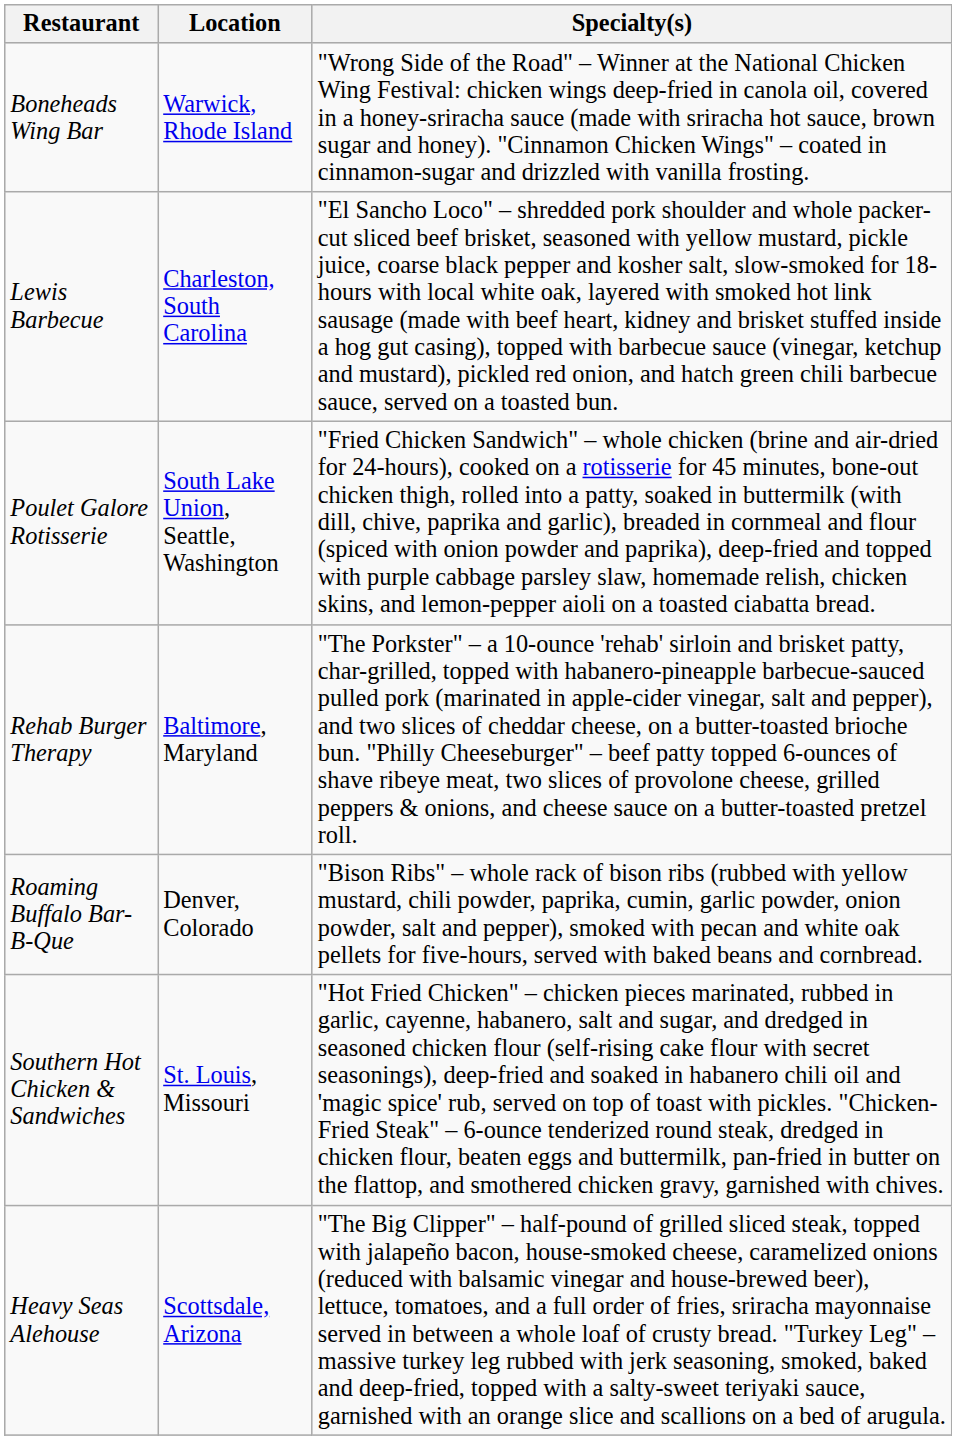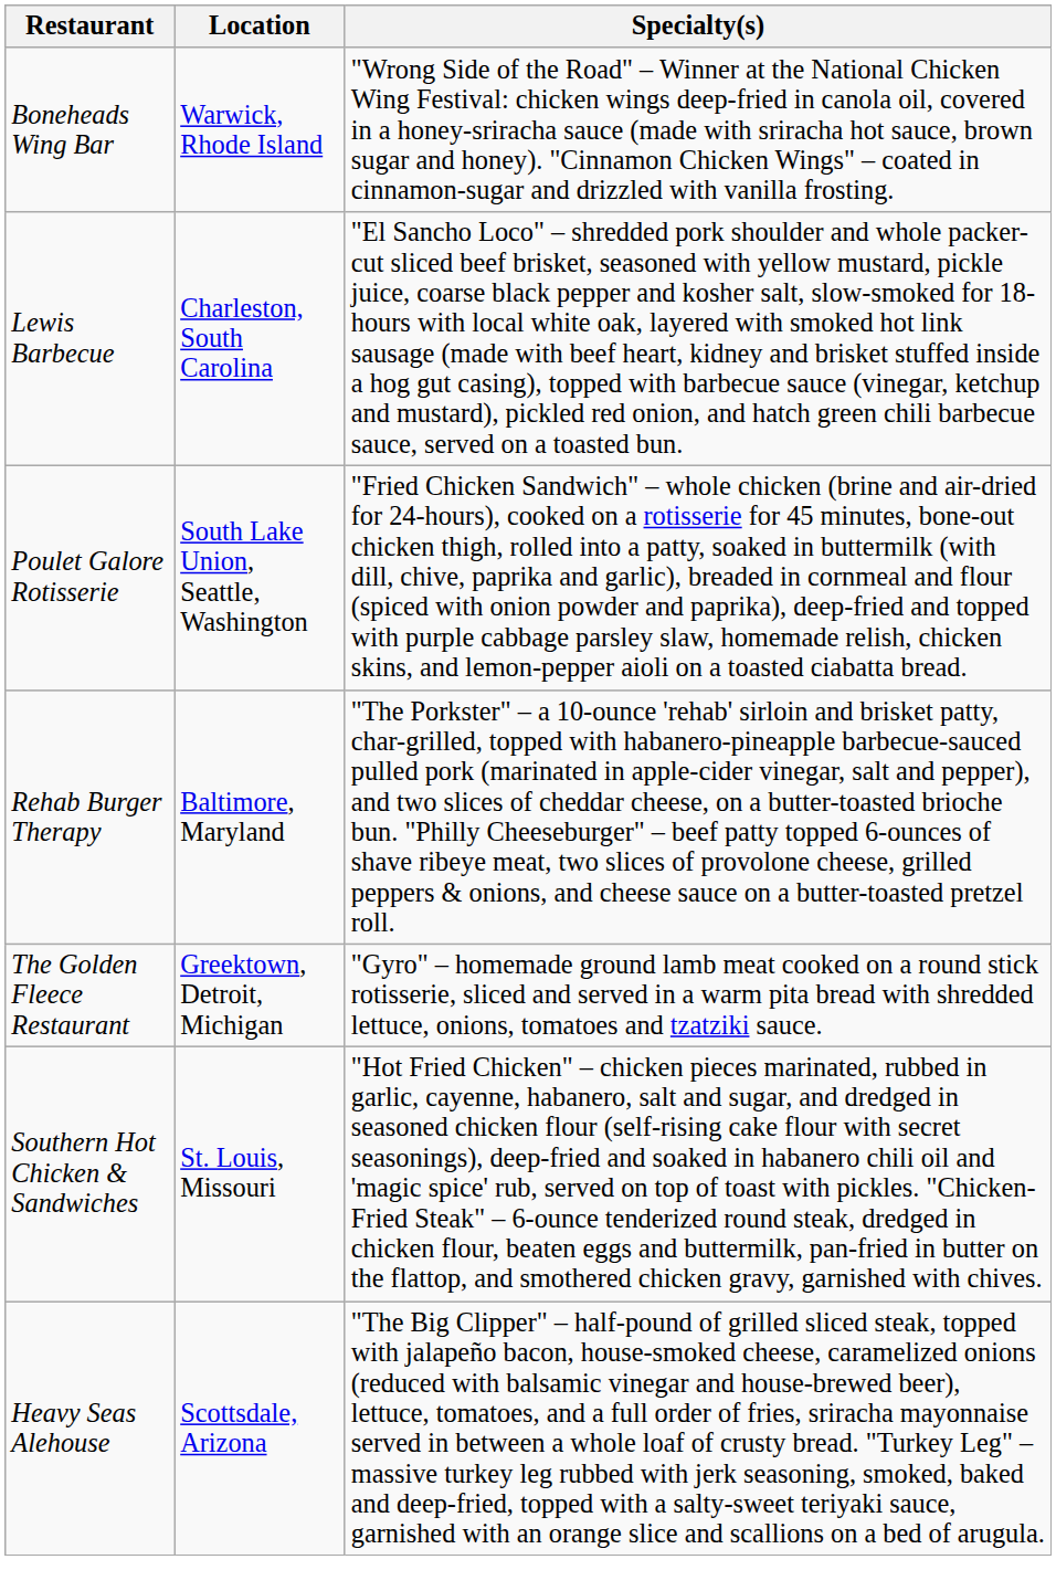+ row: The Golden Fleece Restaurant | Greektown, Detroit, Michigan | "Gyro" – homemade ground lamb meat cooked on a round stick rotisserie, sliced and served in a warm pita bread with shredded lettuce, onions, tomatoes and tzatziki sauce.
- row: Roaming Buffalo Bar-B-Que | Denver, Colorado | "Bison Ribs" – whole rack of bison ribs (rubbed with yellow mustard, chili powder, paprika, cumin, garlic powder, onion powder, salt and pepper), smoked with pecan and white oak pellets for five-hours, served with baked beans and cornbread.
